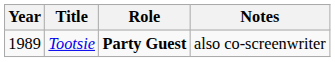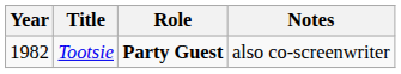Tootsie | Year: 1989 -> 1982
